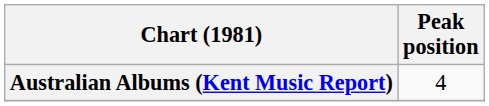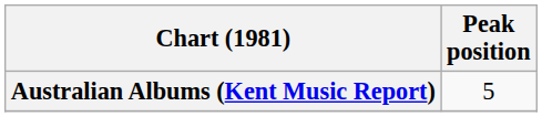Australian Albums (Kent Music Report) | Peak position: 4 -> 5
